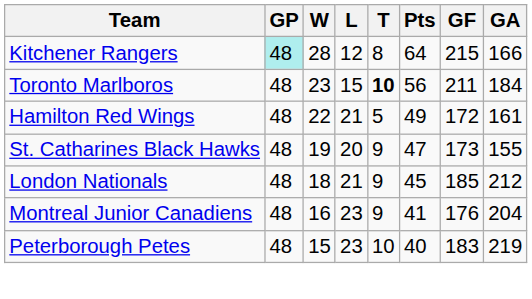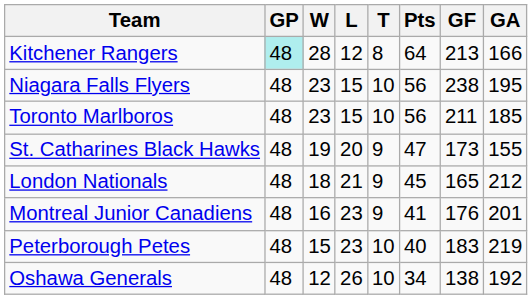Kitchener Rangers | GF: 215 -> 213
+ row: Niagara Falls Flyers | 48 | 23 | 15 | 10 | 56 | 238 | 195
Toronto Marlboros | T: bold -> normal
Toronto Marlboros | GA: 184 -> 185
- row: Hamilton Red Wings | 48 | 22 | 21 | 5 | 49 | 172 | 161
London Nationals | GF: 185 -> 165
Montreal Junior Canadiens | GA: 204 -> 201
+ row: Oshawa Generals | 48 | 12 | 26 | 10 | 34 | 138 | 192
